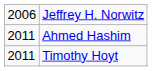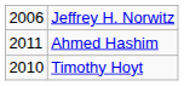Timothy Hoyt | column 1: 2011 -> 2010
